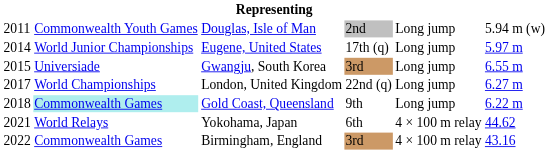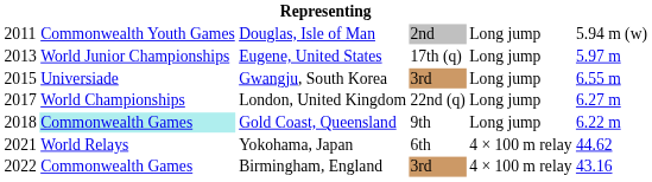Eugene, United States | column 1: 2014 -> 2013
